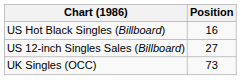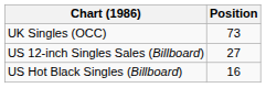rows swapped: UK Singles (OCC) <-> US Hot Black Singles (Billboard)
